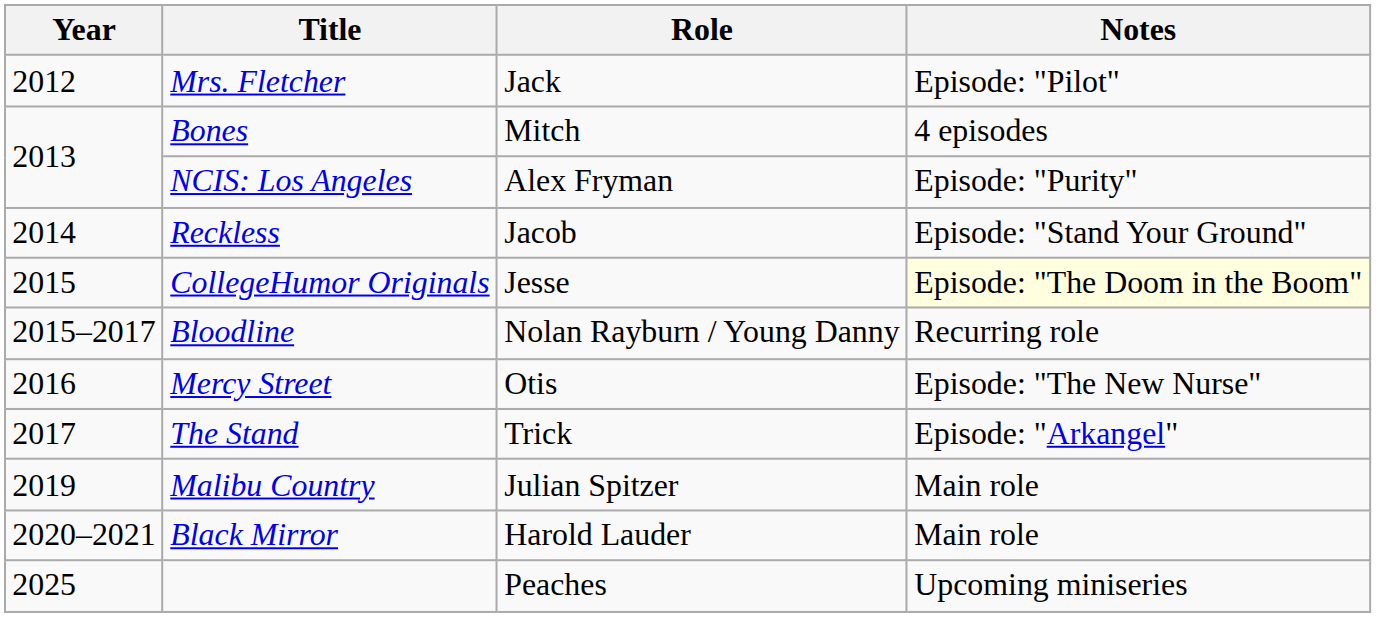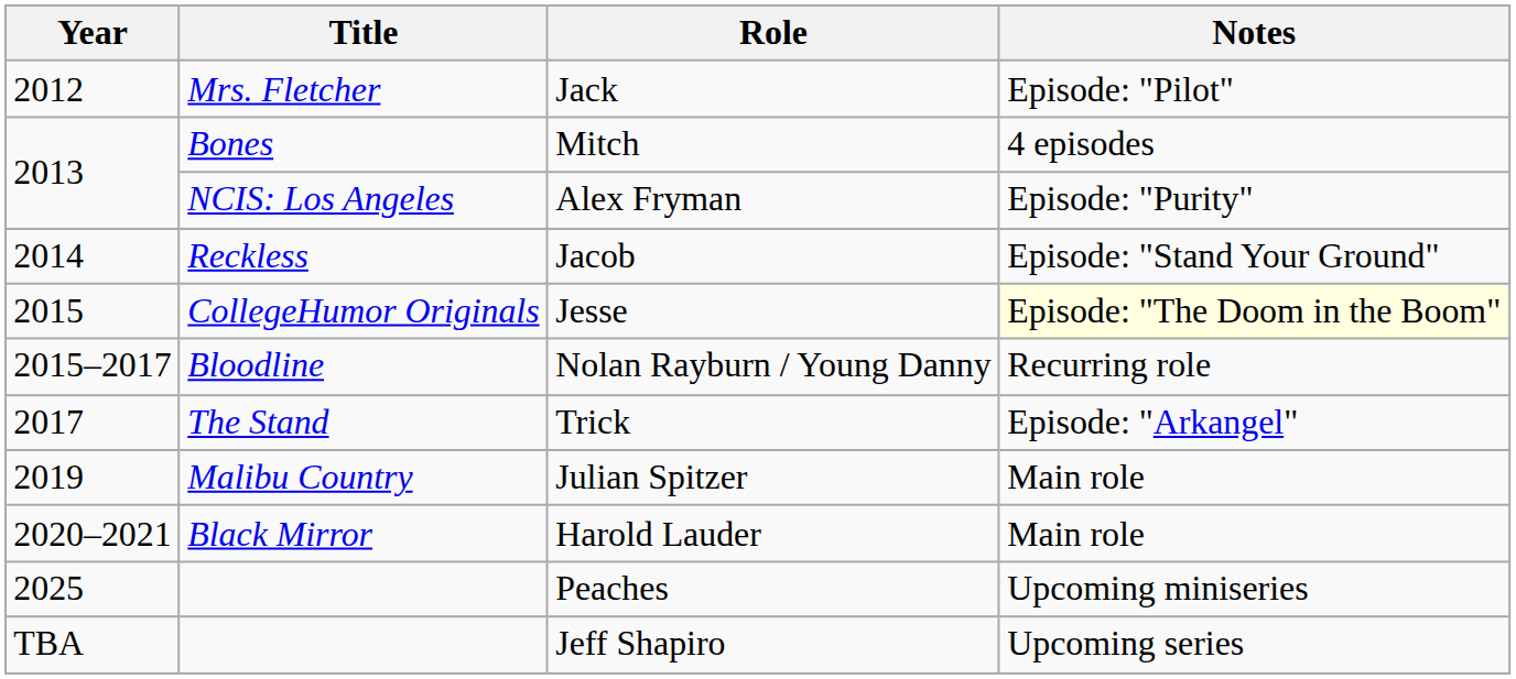- row: 2016 | Mercy Street | Otis | Episode: "The New Nurse"
+ row: TBA | Jeff Shapiro | Upcoming series
